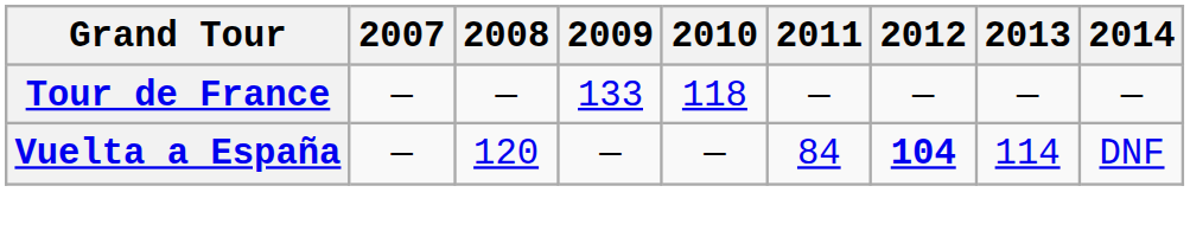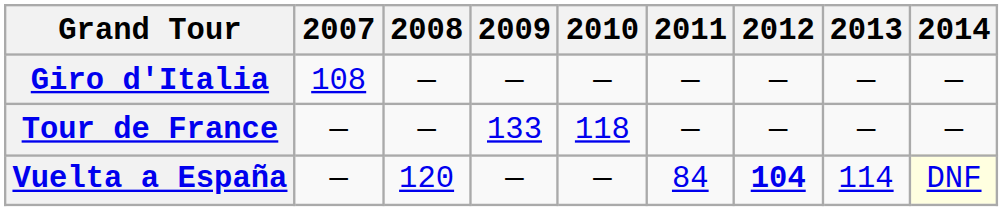+ row: Giro d'Italia | 108 | — | — | — | — | — | — | —
Vuelta a España | 2014: no background -> lightyellow background
